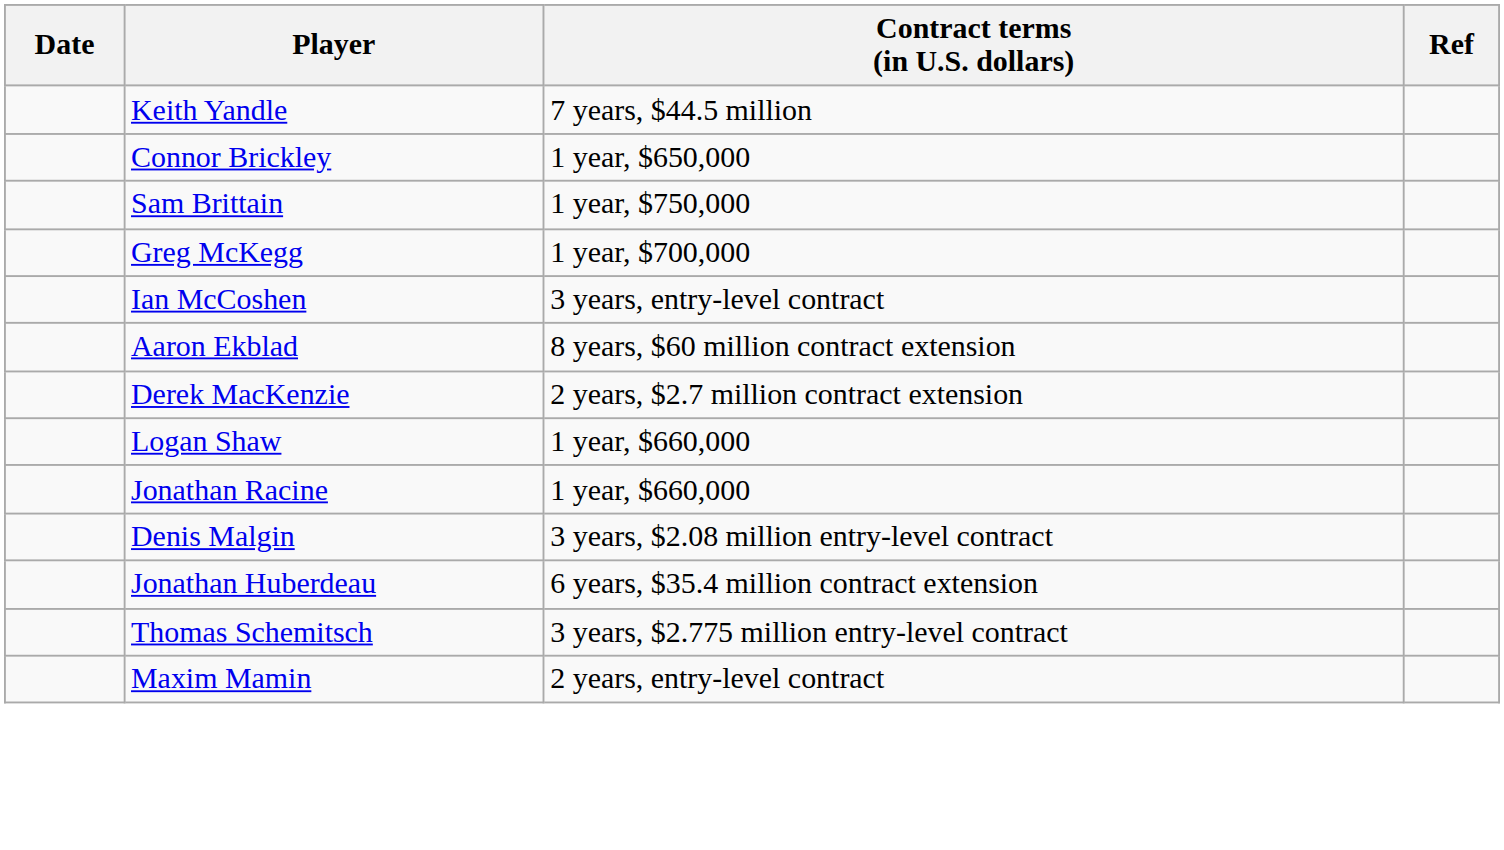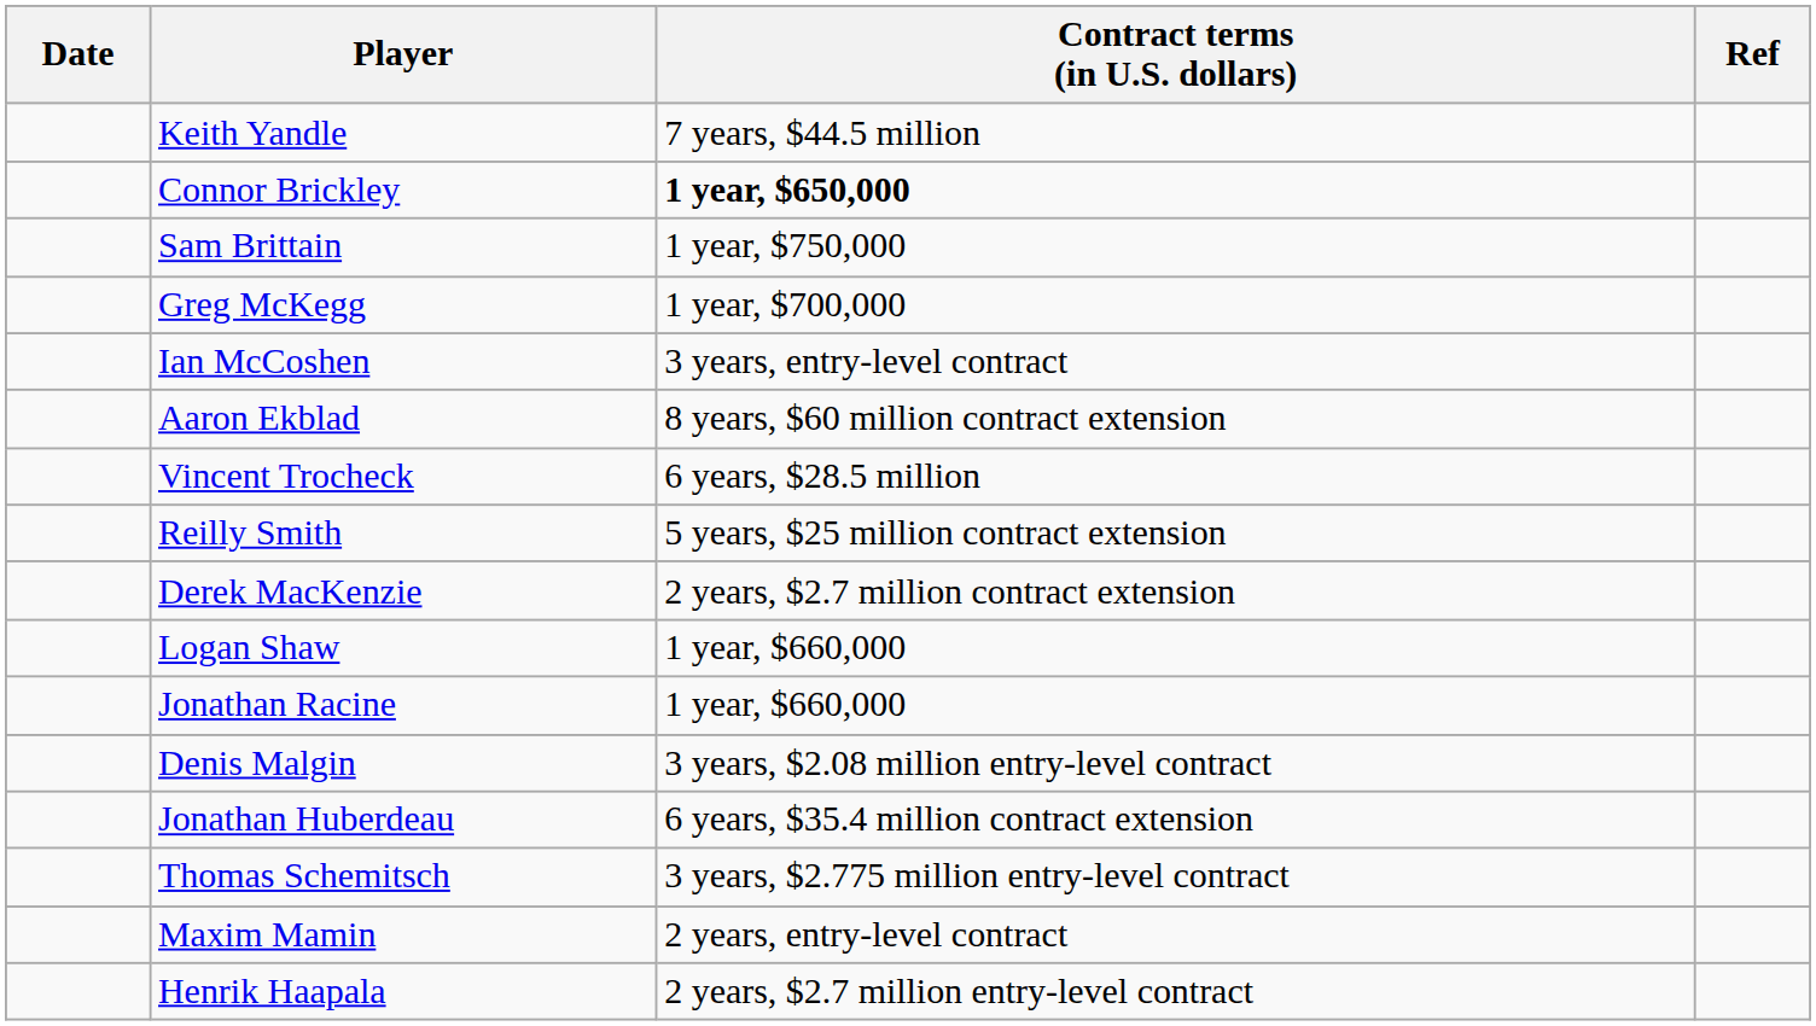Connor Brickley | Contract terms (in U.S. dollars): normal -> bold
+ row: Vincent Trocheck | 6 years, $28.5 million
+ row: Reilly Smith | 5 years, $25 million contract extension
+ row: Henrik Haapala | 2 years, $2.7 million entry-level contract
